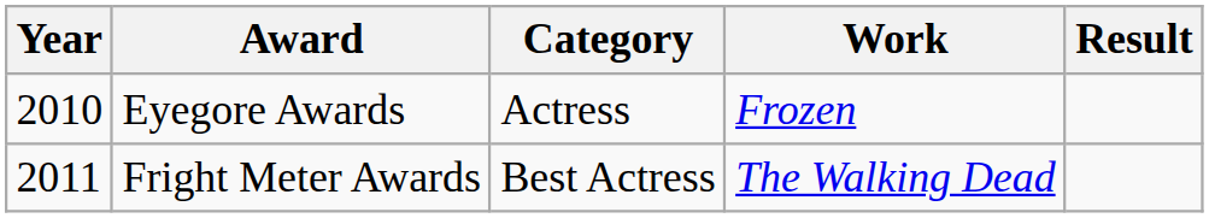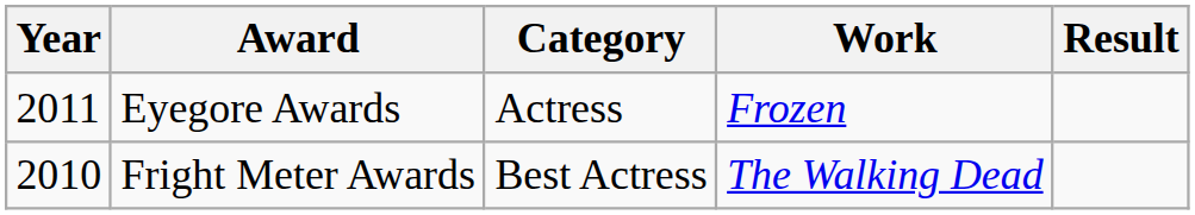Eyegore Awards | Year: 2010 -> 2011
Fright Meter Awards | Year: 2011 -> 2010
